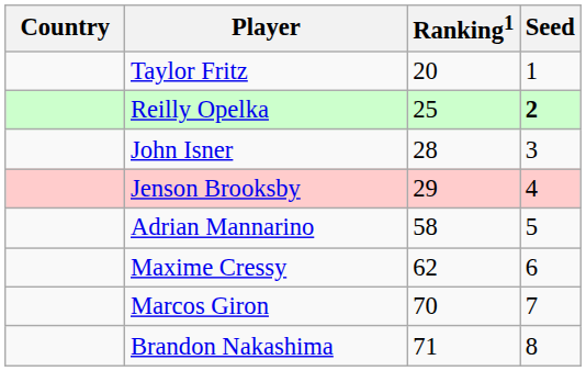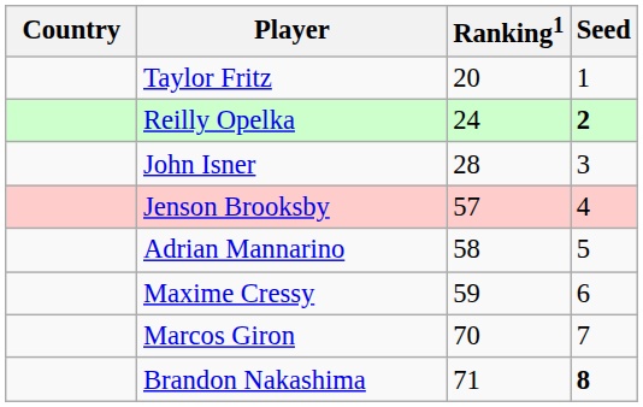Reilly Opelka | Ranking1: 25 -> 24
Jenson Brooksby | Ranking1: 29 -> 57
Maxime Cressy | Ranking1: 62 -> 59
Brandon Nakashima | Seed: normal -> bold
